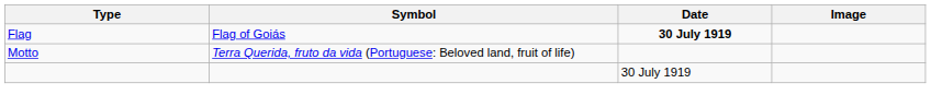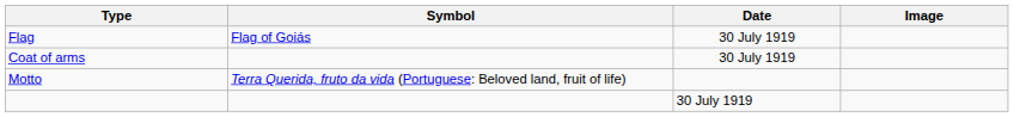Flag | Date: bold -> normal
+ row: Coat of arms | 30 July 1919
